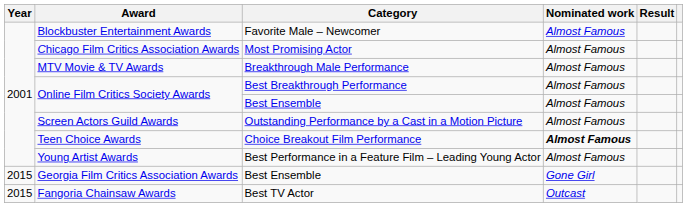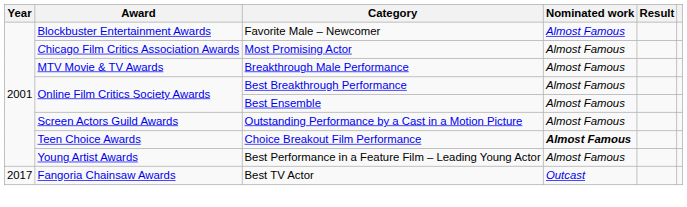- row: 2015 | Georgia Film Critics Association Awards | Best Ensemble | Gone Girl
Fangoria Chainsaw Awards | Year: 2015 -> 2017
